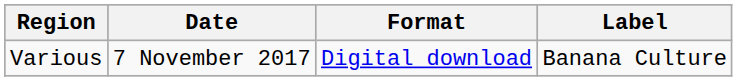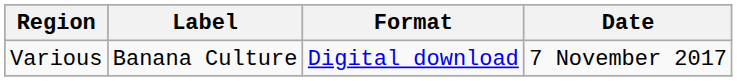columns swapped: Date <-> Label
